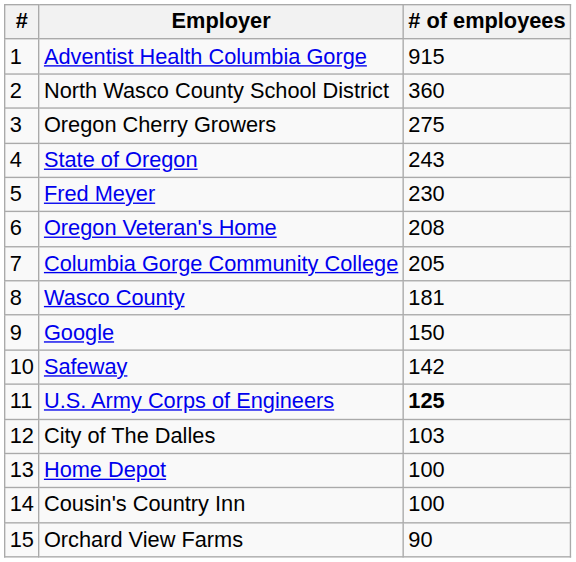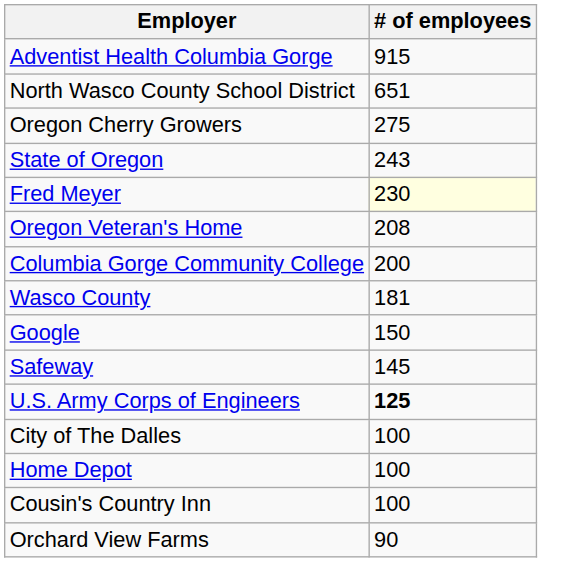- column: # | 1 | 2 | 3 | 4 | 5 | 6 | 7 | 8 | 9 | 10 | 11 | 12 | 13 | 14 | 15
North Wasco County School District | # of employees: 360 -> 651
Fred Meyer | # of employees: no background -> lightyellow background
Columbia Gorge Community College | # of employees: 205 -> 200
Safeway | # of employees: 142 -> 145
City of The Dalles | # of employees: 103 -> 100
